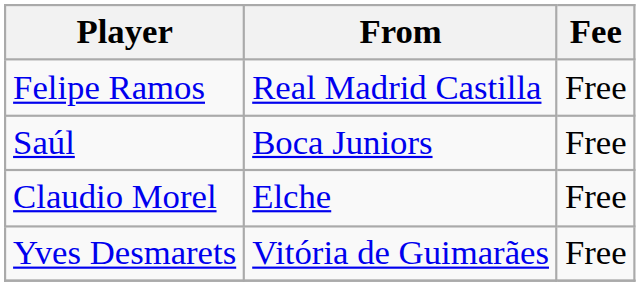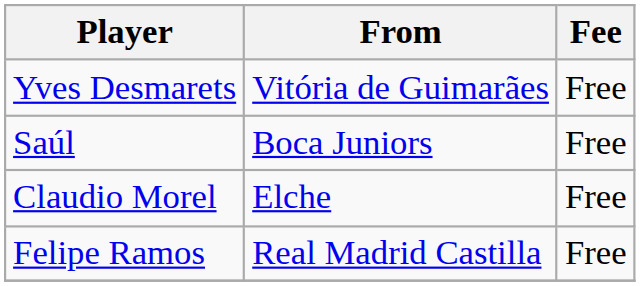rows swapped: Yves Desmarets <-> Felipe Ramos
